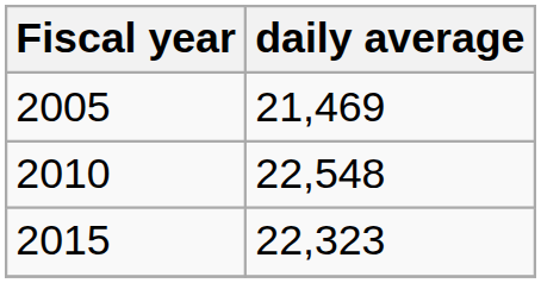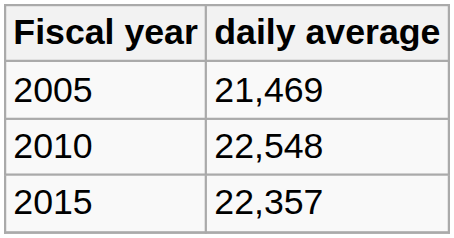2015 | daily average: 22,323 -> 22,357
